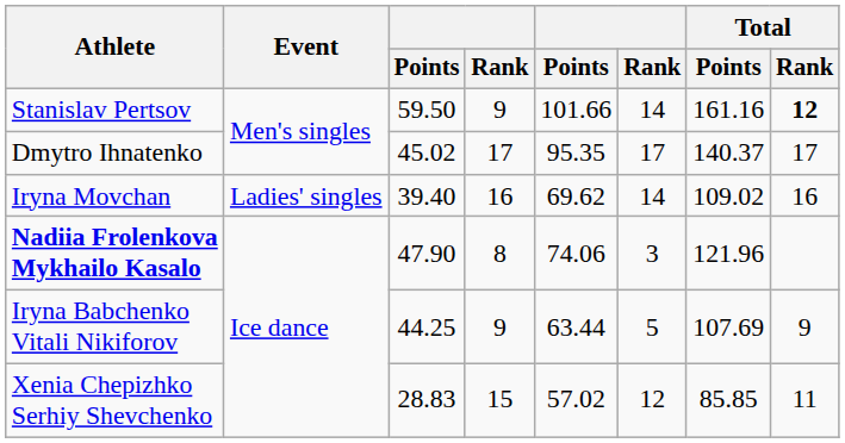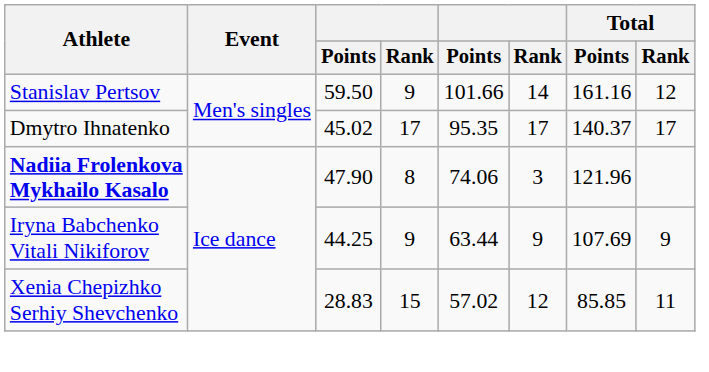Stanislav Pertsov | Total / Rank: bold -> normal
- row: Iryna Movchan | Ladies' singles | 39.40 | 16 | 69.62 | 14 | 109.02 | 16
Iryna Babchenko Vitali Nikiforov | column 6: 5 -> 9
